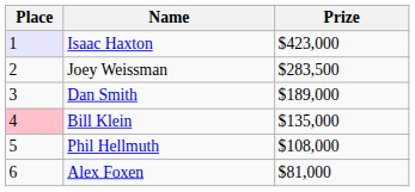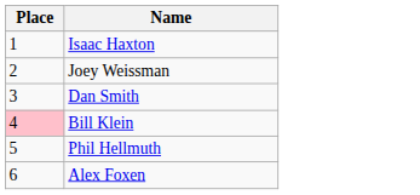- column: Prize | $423,000 | $283,500 | $189,000 | $135,000 | $108,000 | $81,000
Isaac Haxton | Place: lavender background -> no background
